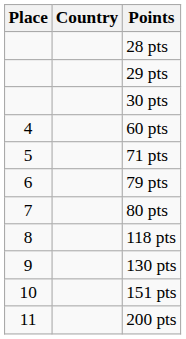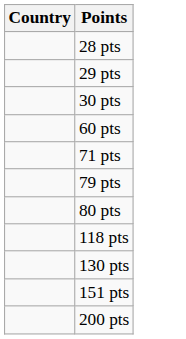- column: Place | 4 | 5 | 6 | 7 | 8 | 9 | 10 | 11
